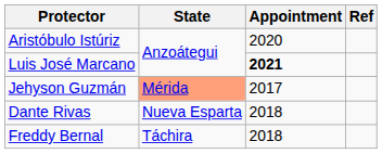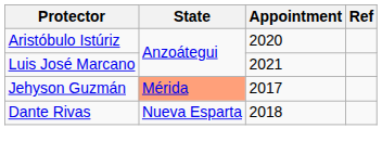Luis José Marcano | Appointment: bold -> normal
- row: Freddy Bernal | Táchira | 2018
